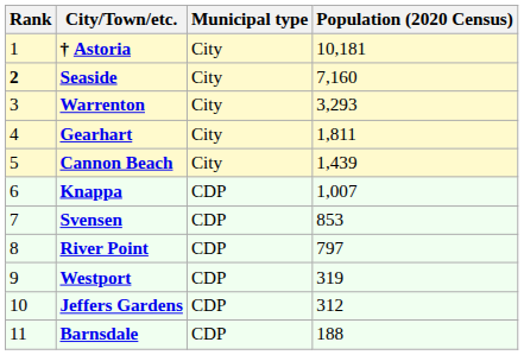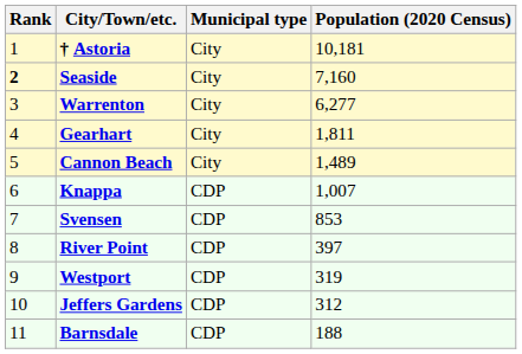Warrenton | Population (2020 Census): 3,293 -> 6,277
Cannon Beach | Population (2020 Census): 1,439 -> 1,489
River Point | Population (2020 Census): 797 -> 397
